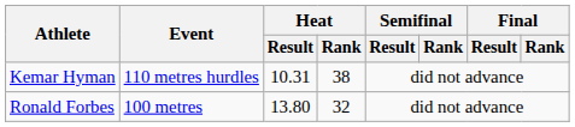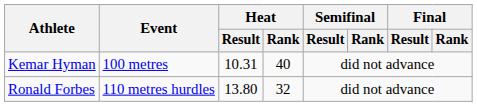Kemar Hyman | Event: 110 metres hurdles -> 100 metres
Kemar Hyman | Heat / Rank: 38 -> 40
Ronald Forbes | Event: 100 metres -> 110 metres hurdles
